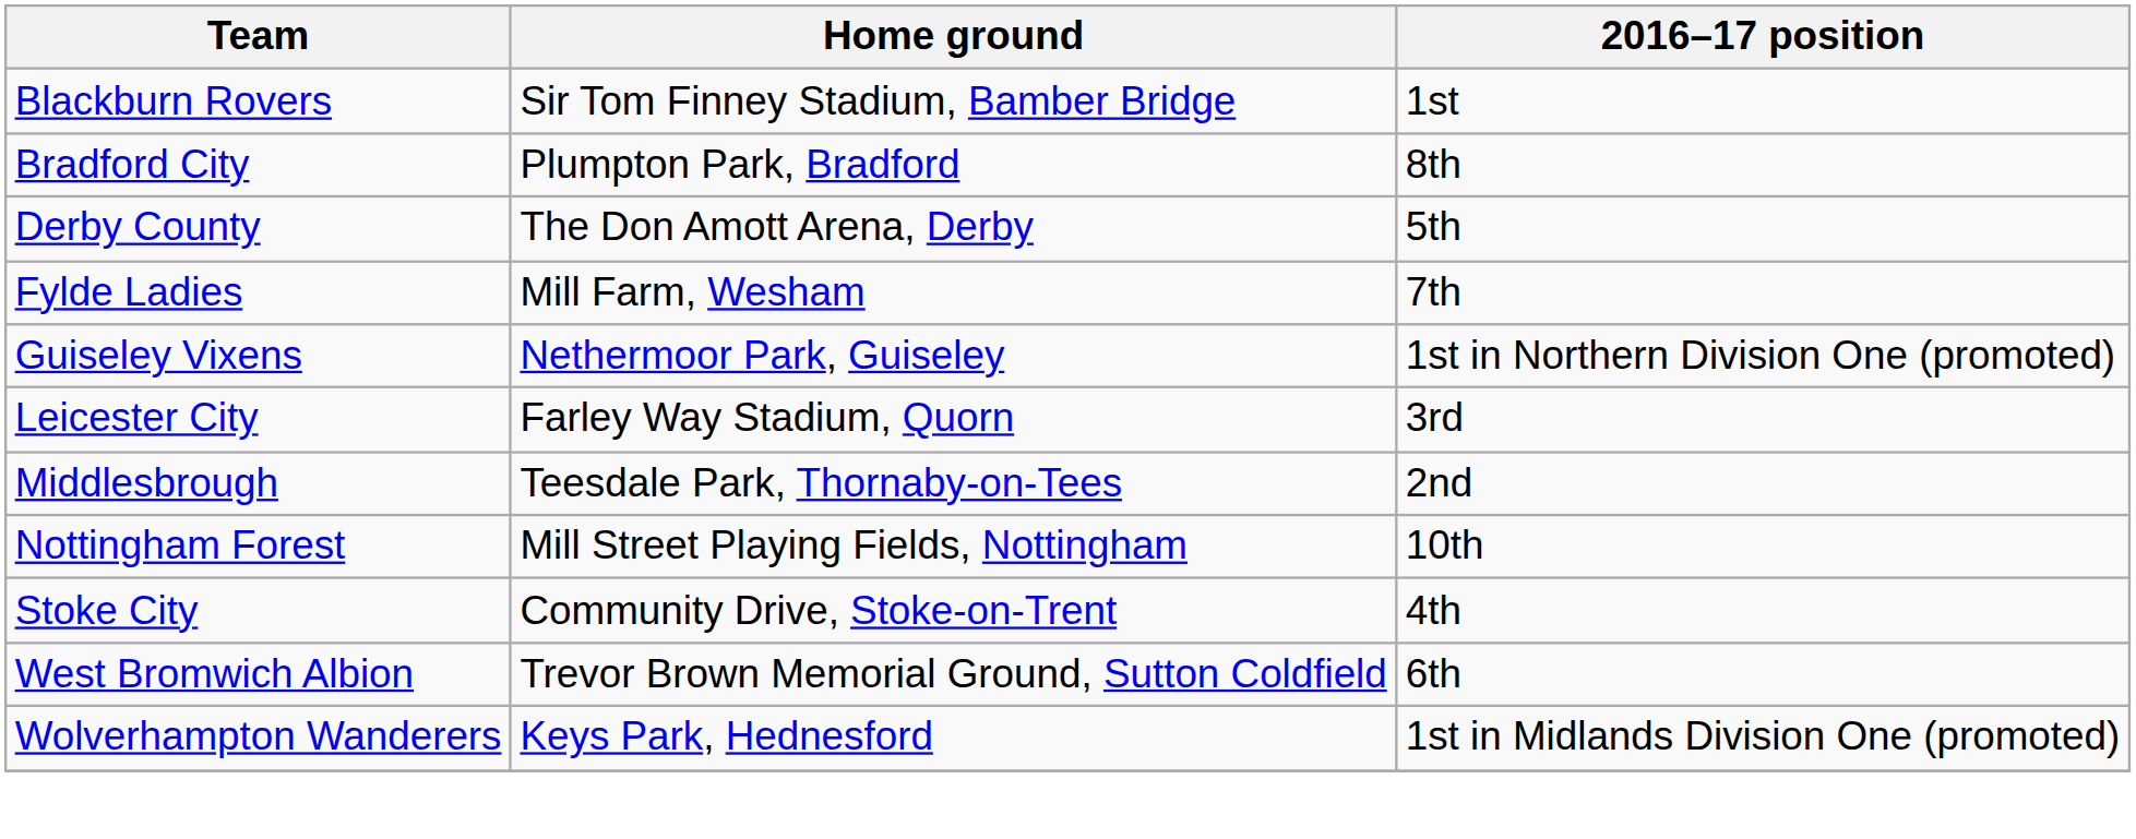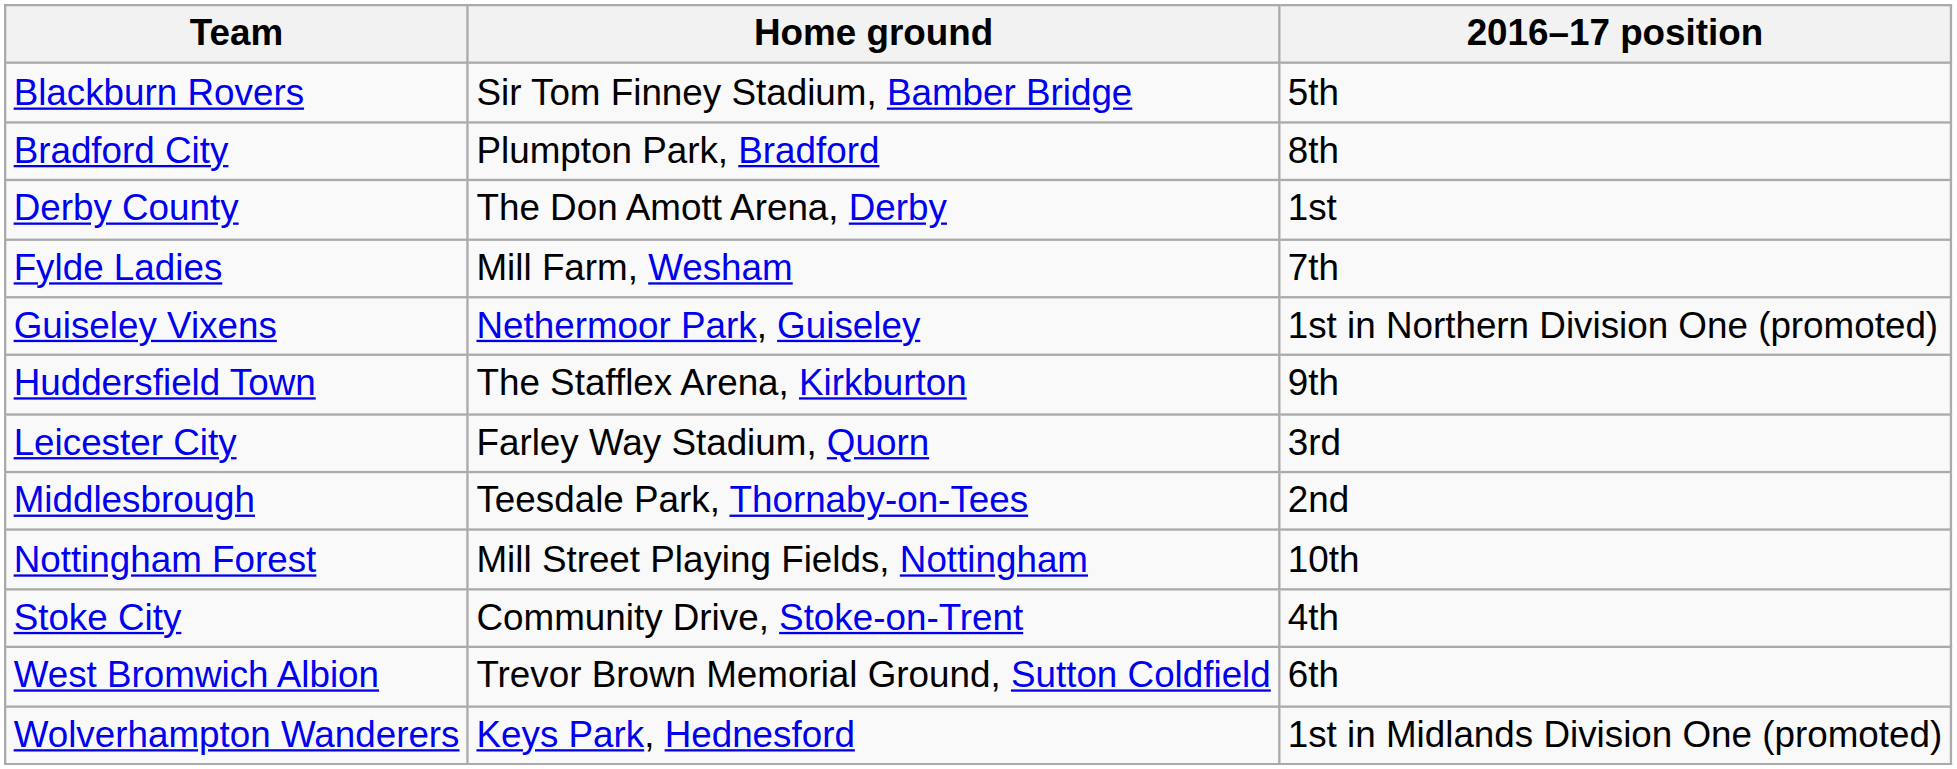Blackburn Rovers | 2016–17 position: 1st -> 5th
Derby County | 2016–17 position: 5th -> 1st
+ row: Huddersfield Town | The Stafflex Arena, Kirkburton | 9th
